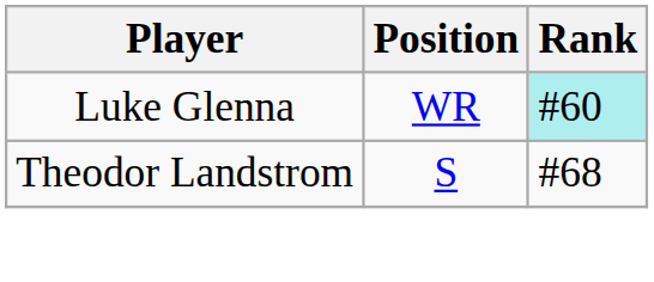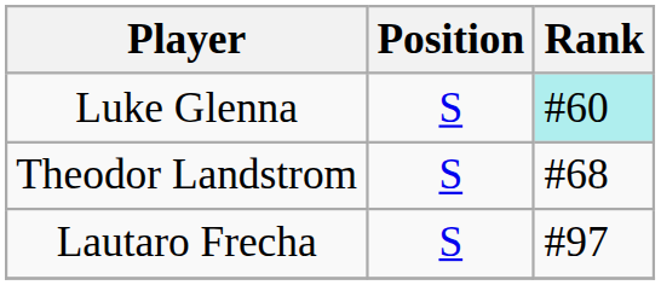Luke Glenna | Position: WR -> S
+ row: Lautaro Frecha | S | #97
